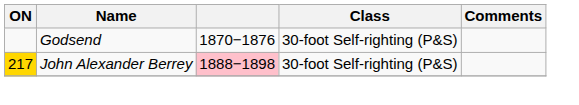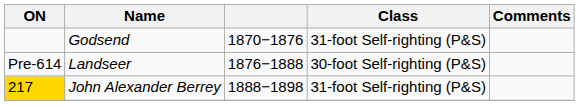Godsend | Class: 30-foot Self-righting (P&S) -> 31-foot Self-righting (P&S)
+ row: Pre-614 | Landseer | 1876−1888 | 30-foot Self-righting (P&S)
John Alexander Berrey | column 3: pink background -> no background
John Alexander Berrey | Class: 30-foot Self-righting (P&S) -> 31-foot Self-righting (P&S)
